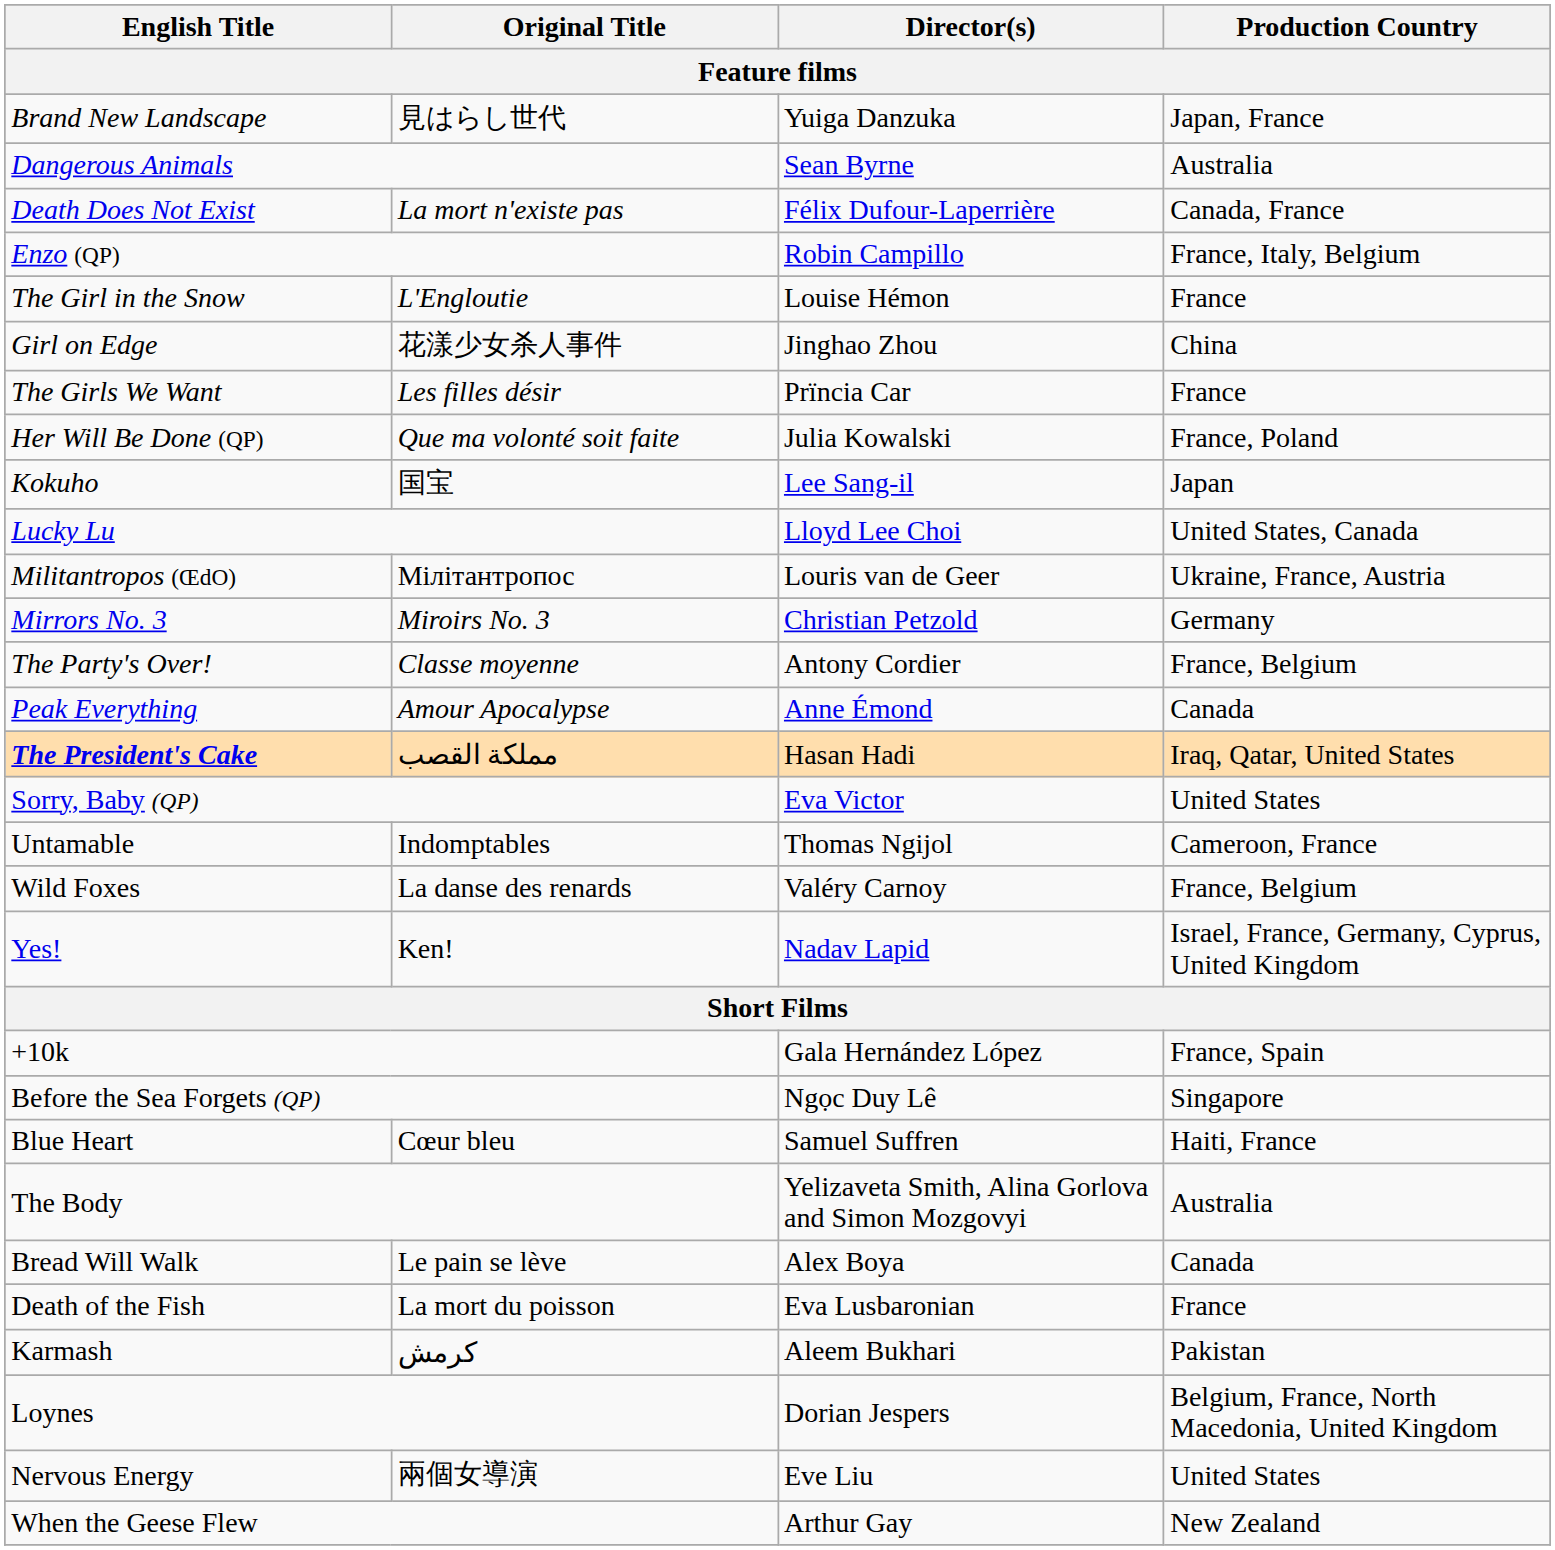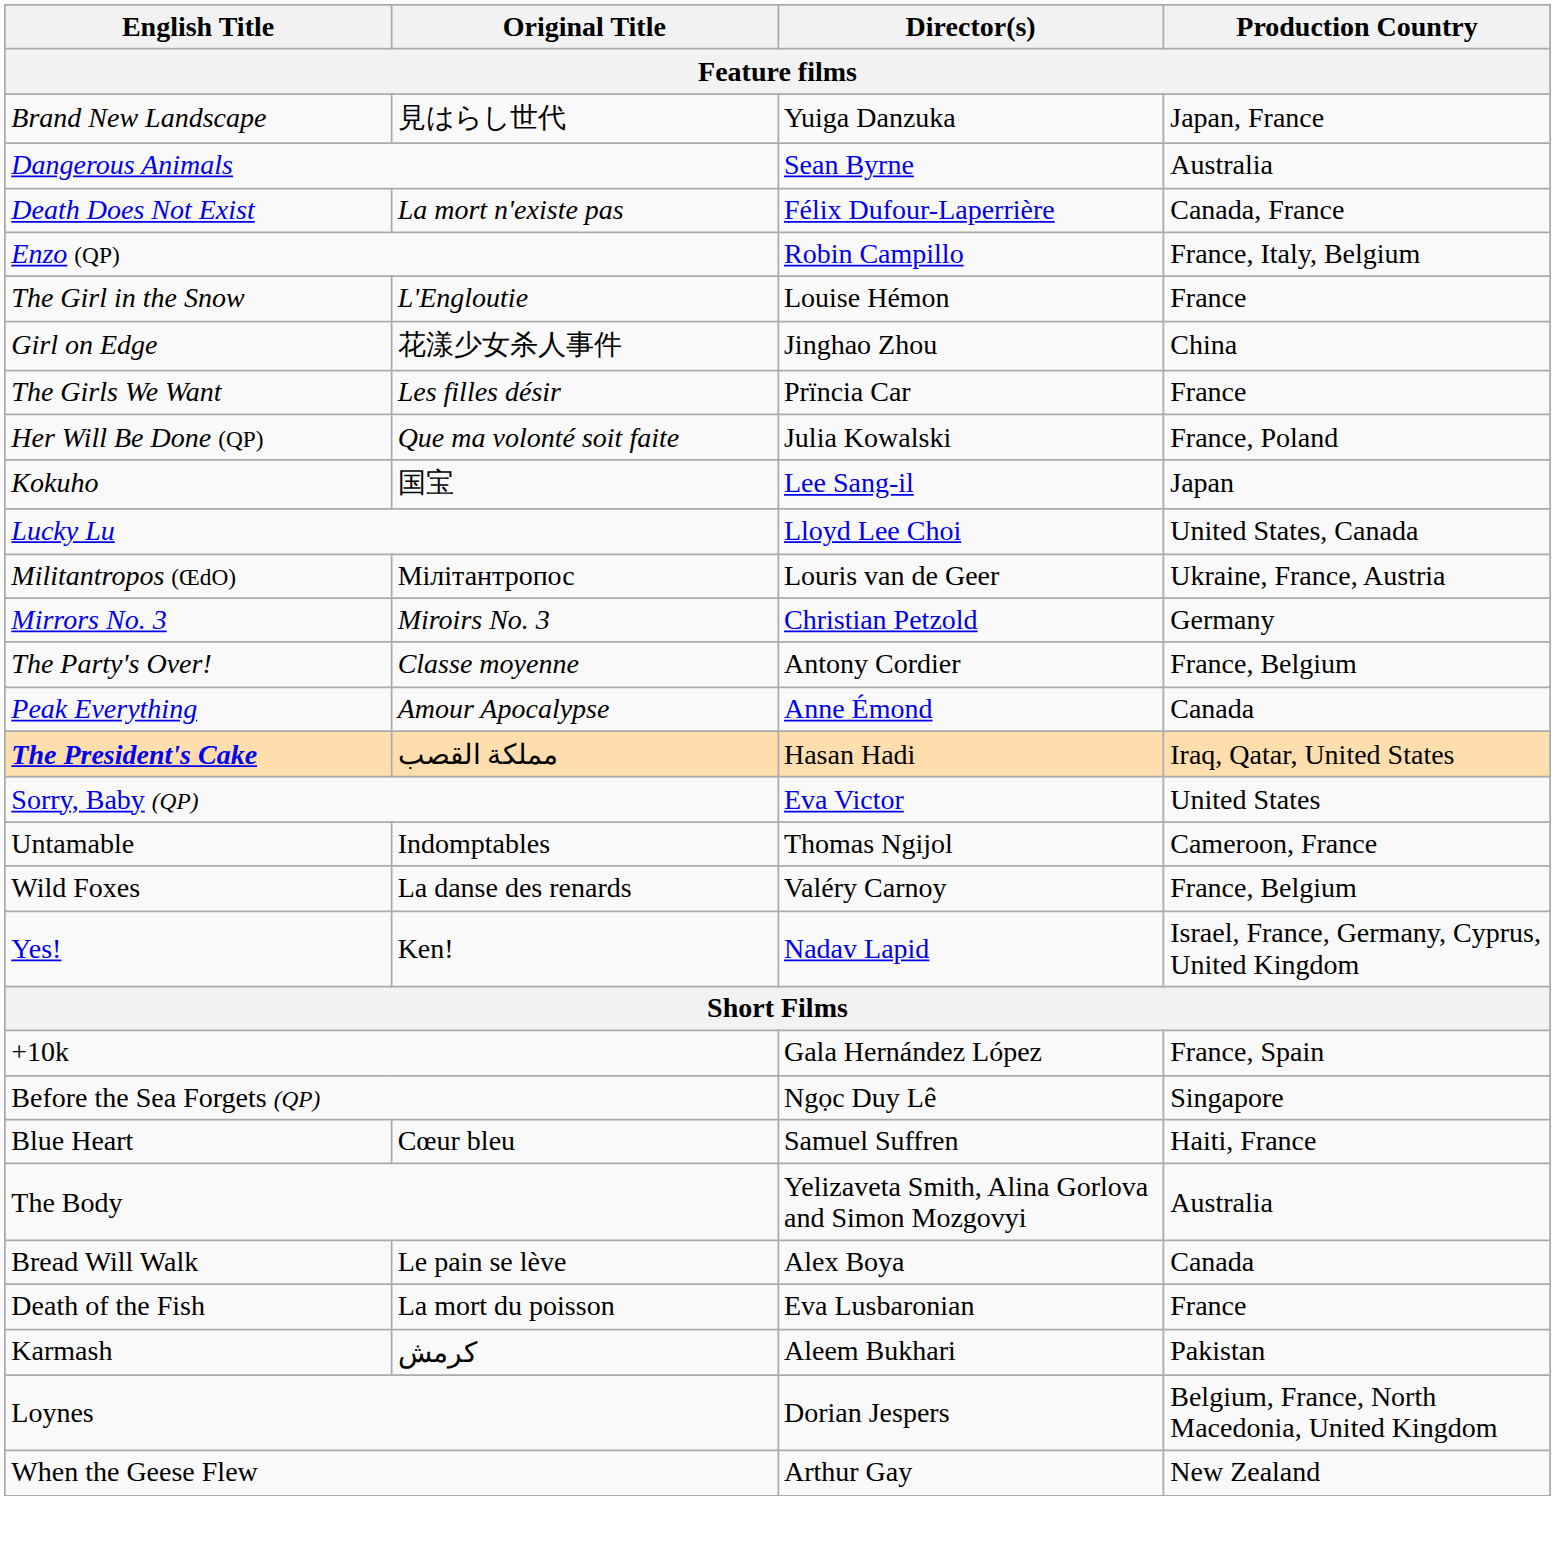- row: Nervous Energy | 兩個女導演 | Eve Liu | United States
